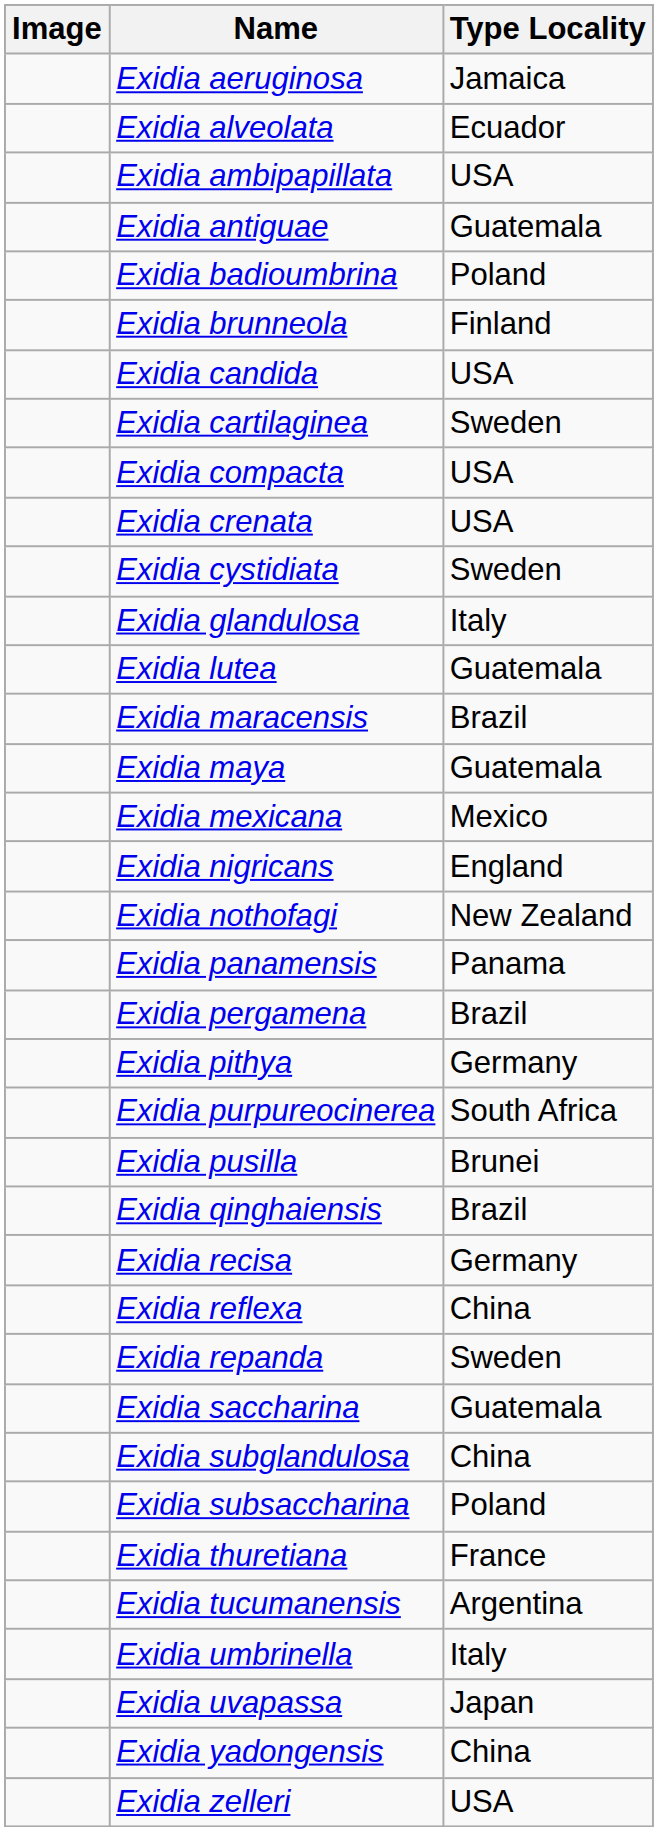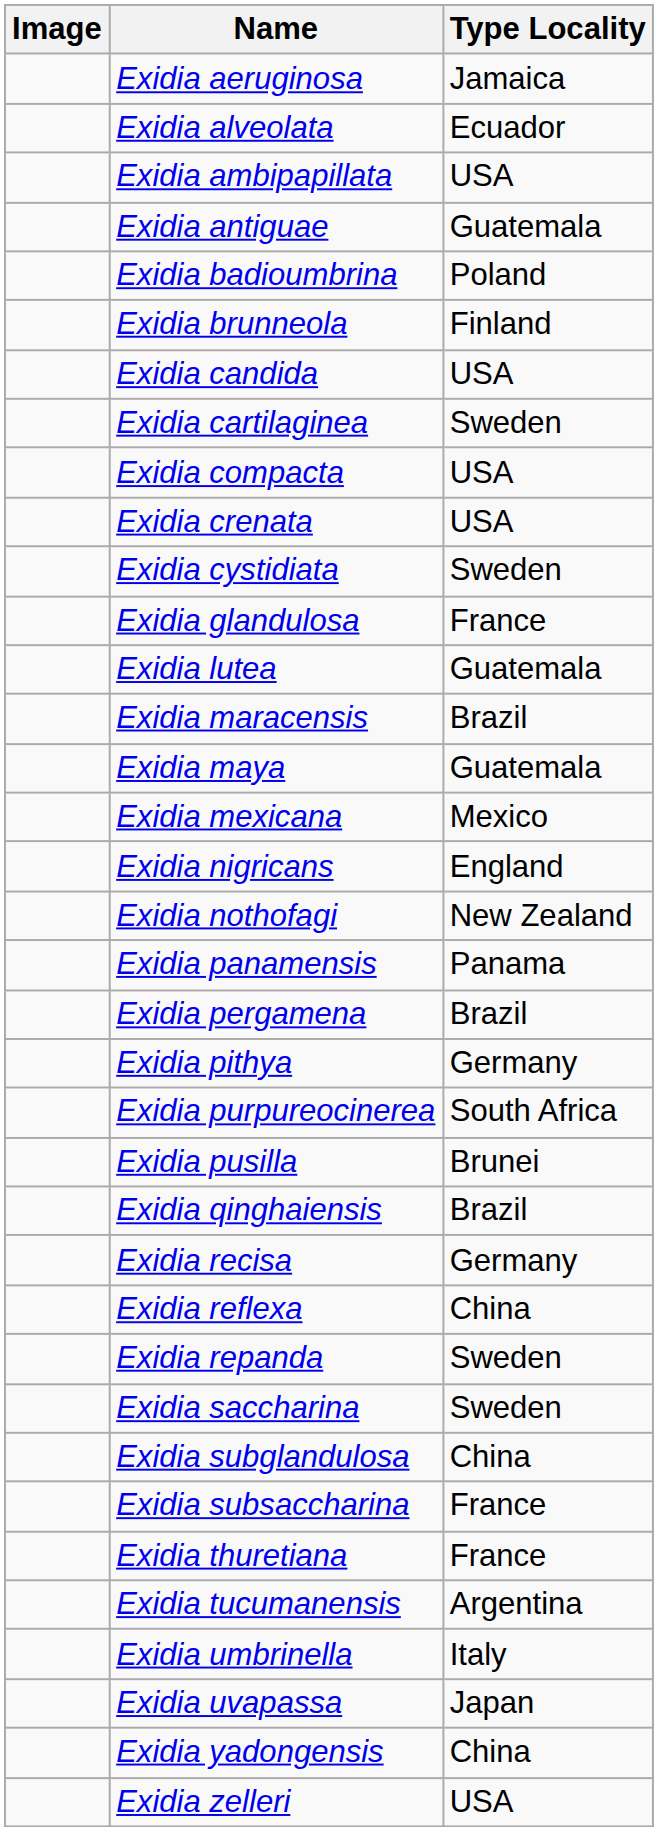Exidia glandulosa | Type Locality: Italy -> France
Exidia saccharina | Type Locality: Guatemala -> Sweden
Exidia subsaccharina | Type Locality: Poland -> France
